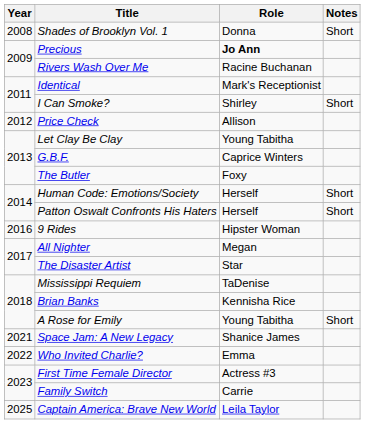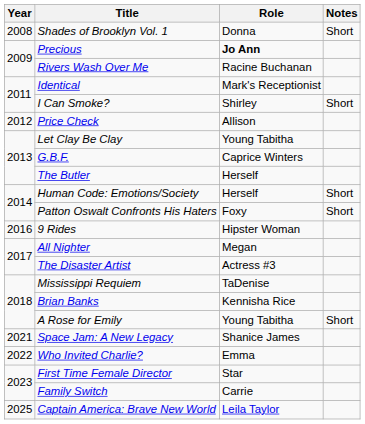The Butler | Role: Foxy -> Herself
Patton Oswalt Confronts His Haters | Role: Herself -> Foxy
The Disaster Artist | Role: Star -> Actress #3
First Time Female Director | Role: Actress #3 -> Star
